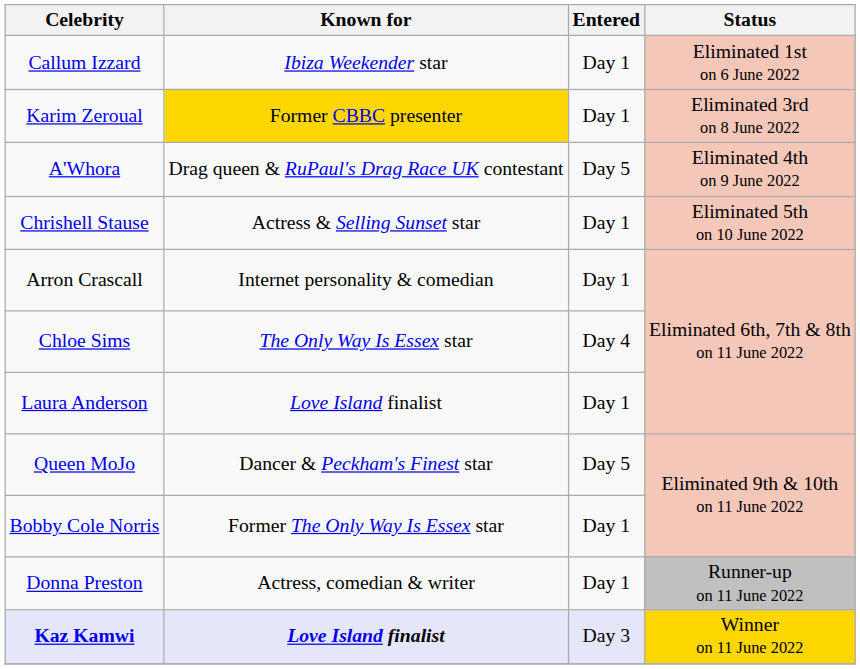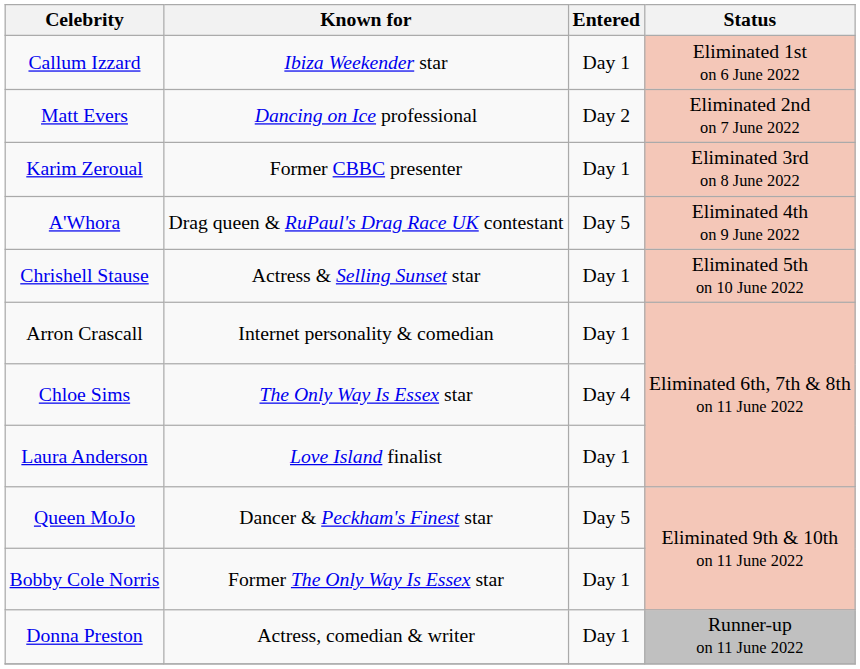+ row: Matt Evers | Dancing on Ice professional | Day 2 | Eliminated 2nd on 7 June 2022
Karim Zeroual | Known for: gold background -> no background
- row: Kaz Kamwi | Love Island finalist | Day 3 | Winner on 11 June 2022
